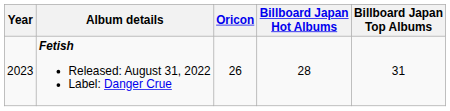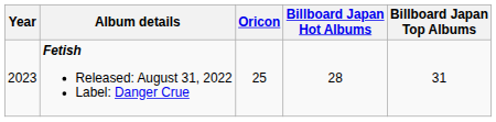Fetish Released: August 31, 2022 Label: Danger Crue | Oricon: 26 -> 25
